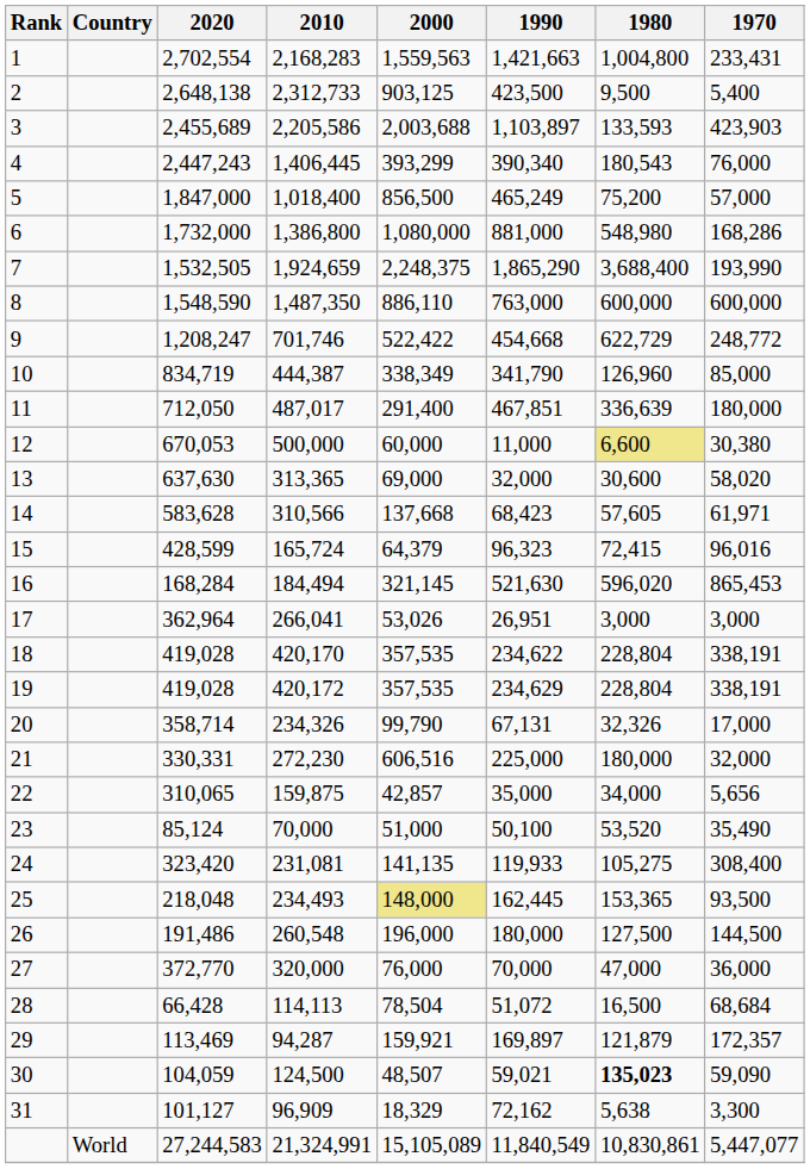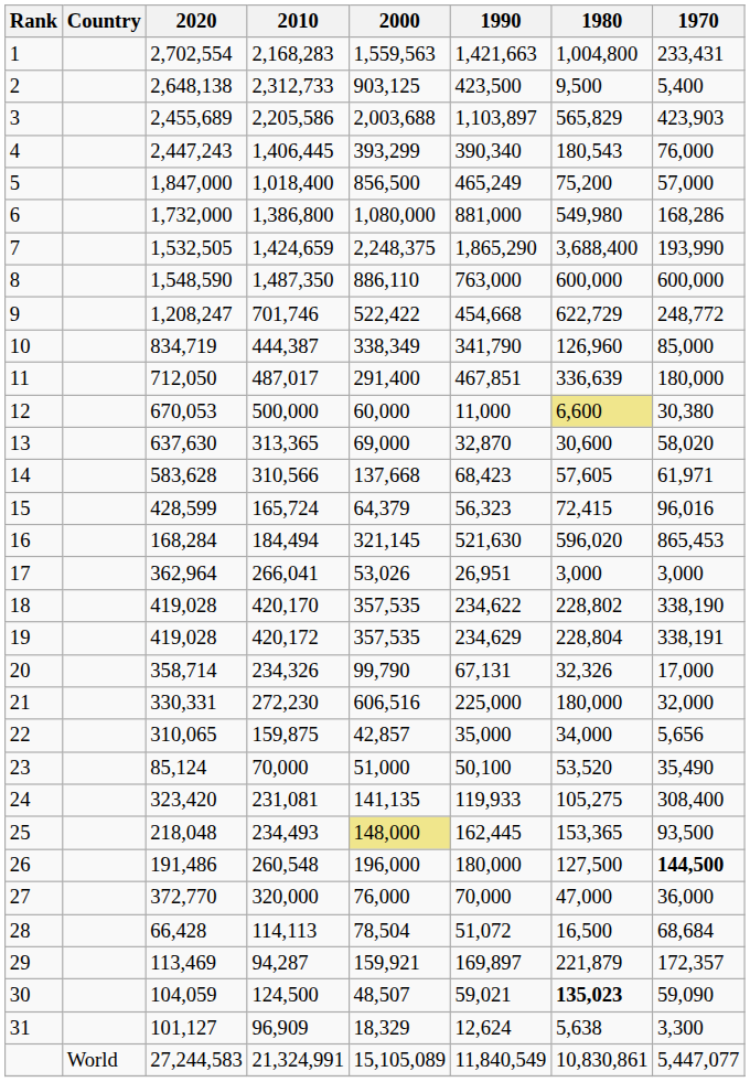3 | 1980: 133,593 -> 565,829
6 | 1980: 548,980 -> 549,980
7 | 2010: 1,924,659 -> 1,424,659
13 | 1990: 32,000 -> 32,870
15 | 1990: 96,323 -> 56,323
18 | 1980: 228,804 -> 228,802
18 | 1970: 338,191 -> 338,190
26 | 1970: normal -> bold
29 | 1980: 121,879 -> 221,879
31 | 1990: 72,162 -> 12,624
